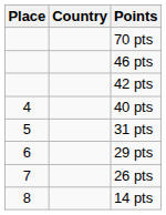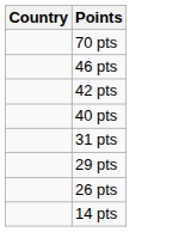- column: Place | 4 | 5 | 6 | 7 | 8
